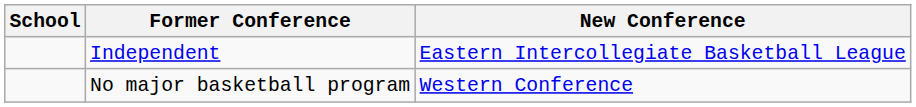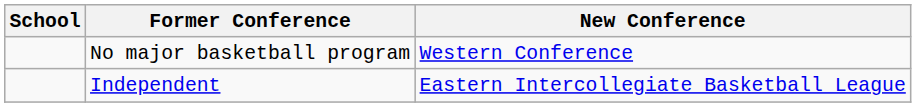rows swapped: No major basketball program <-> Independent
